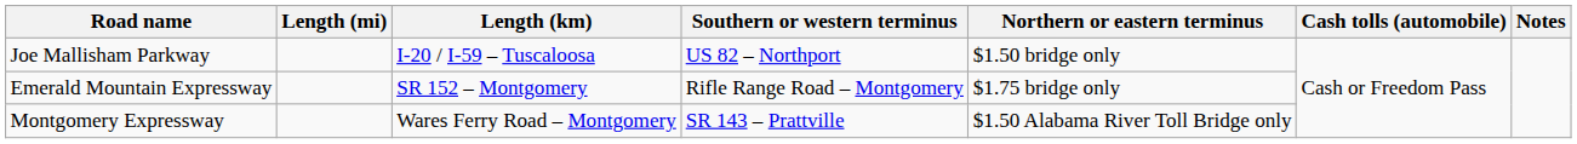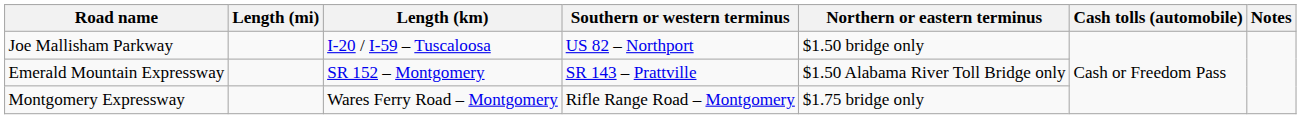Emerald Mountain Expressway | Southern or western terminus: Rifle Range Road – Montgomery -> SR 143 – Prattville
Emerald Mountain Expressway | Northern or eastern terminus: $1.75 bridge only -> $1.50 Alabama River Toll Bridge only
Montgomery Expressway | Southern or western terminus: SR 143 – Prattville -> Rifle Range Road – Montgomery
Montgomery Expressway | Northern or eastern terminus: $1.50 Alabama River Toll Bridge only -> $1.75 bridge only
